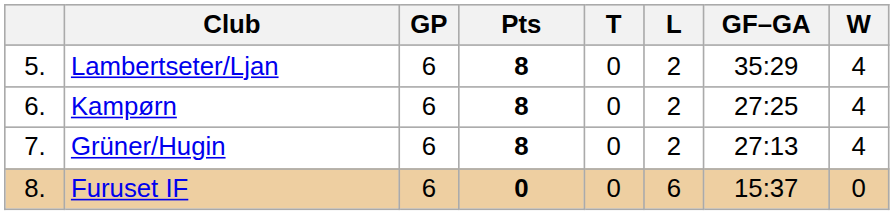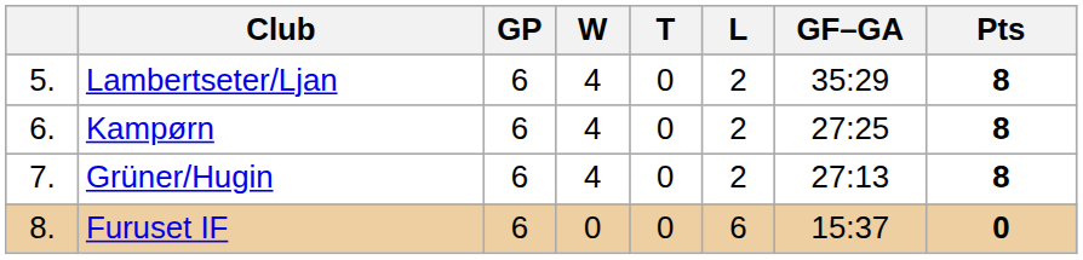columns swapped: W <-> Pts
